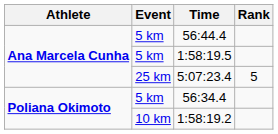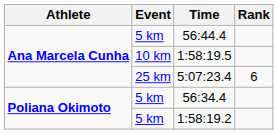1:58:19.5 | Event: 5 km -> 10 km
5:07:23.4 | Rank: 5 -> 6
1:58:19.2 | Event: 10 km -> 5 km
